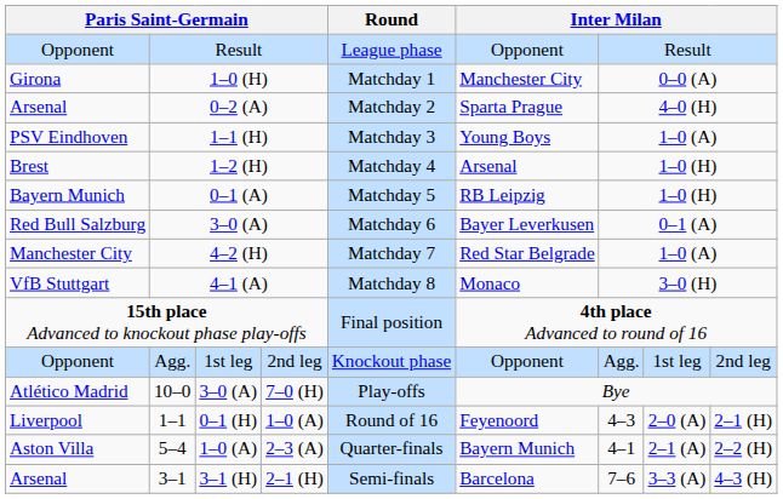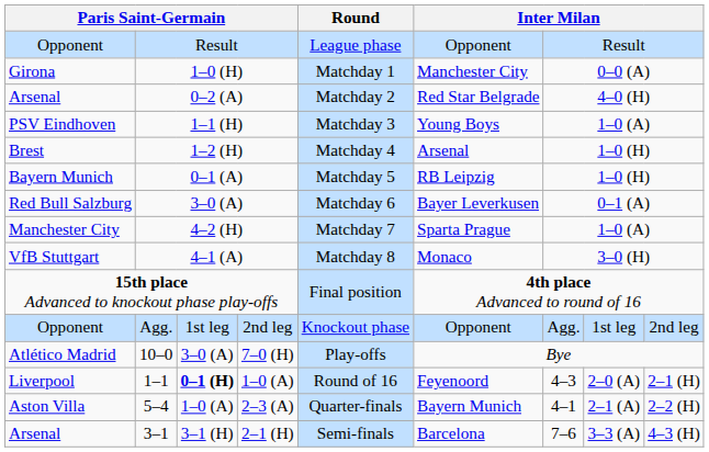0–2 (A) | column 6: Sparta Prague -> Red Star Belgrade
4–2 (H) | column 6: Red Star Belgrade -> Sparta Prague
1–1 | column 3: normal -> bold
